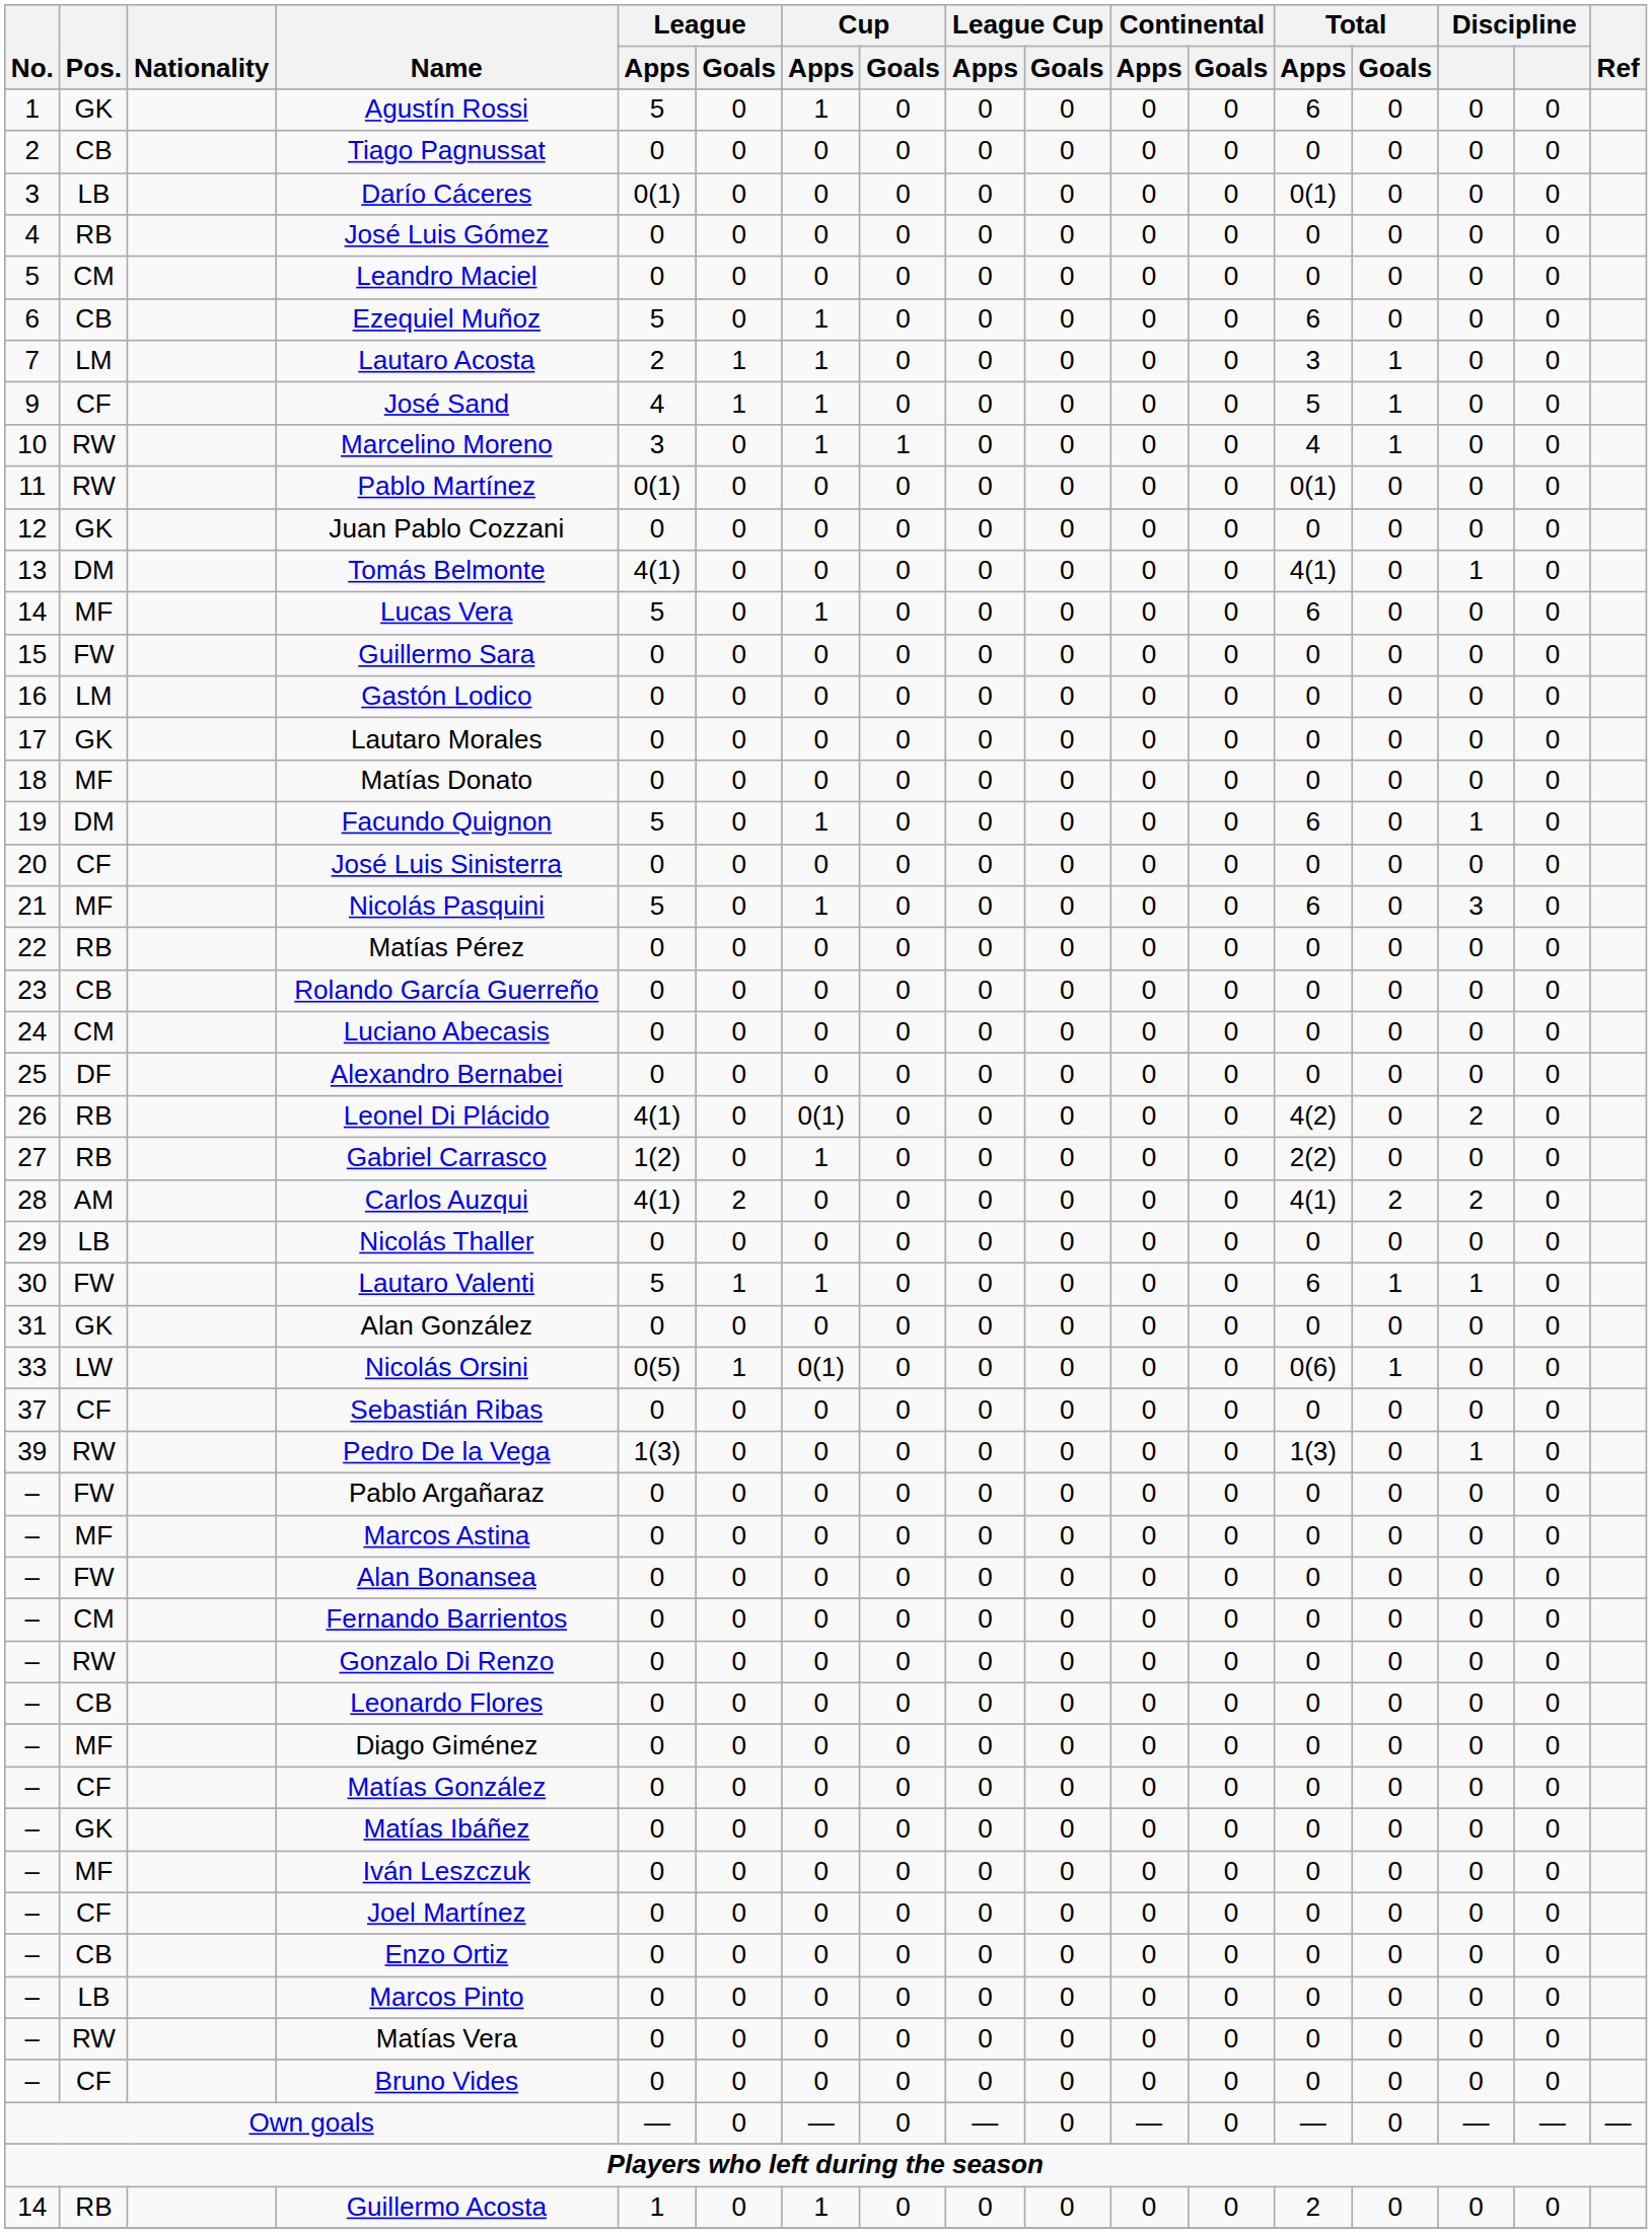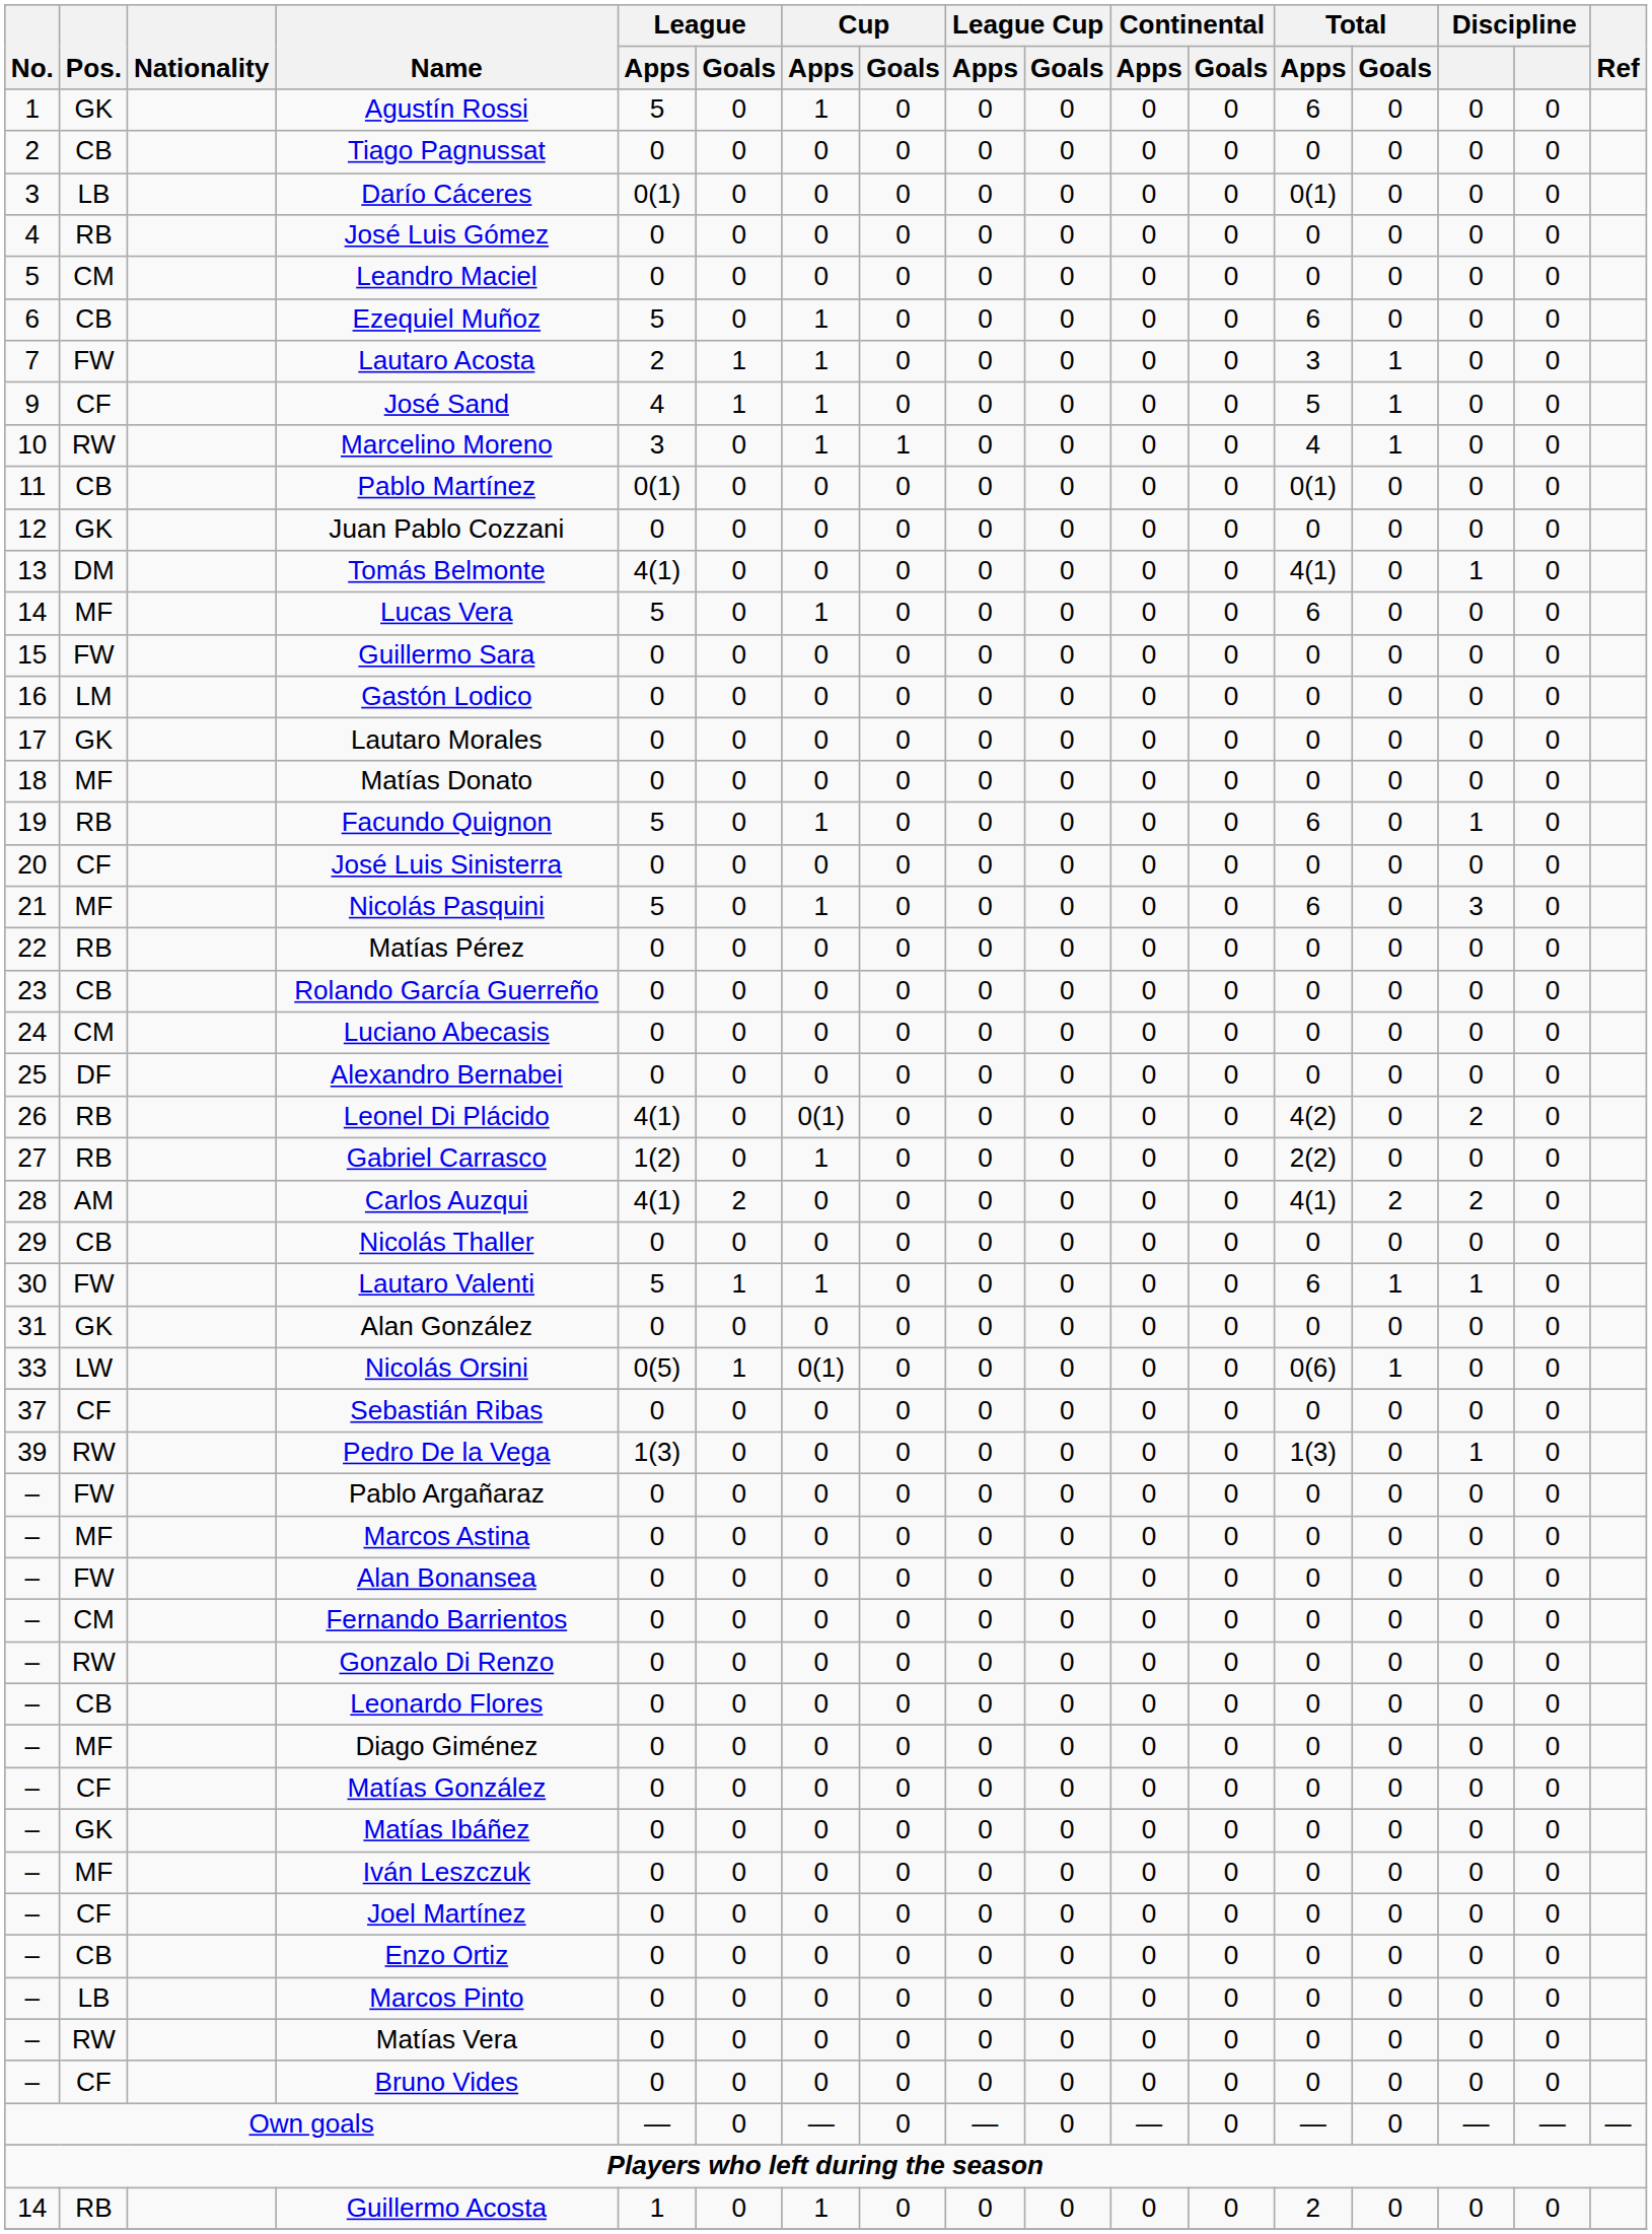Lautaro Acosta | Pos.: LM -> FW
Pablo Martínez | Pos.: RW -> CB
Facundo Quignon | Pos.: DM -> RB
Nicolás Thaller | Pos.: LB -> CB
